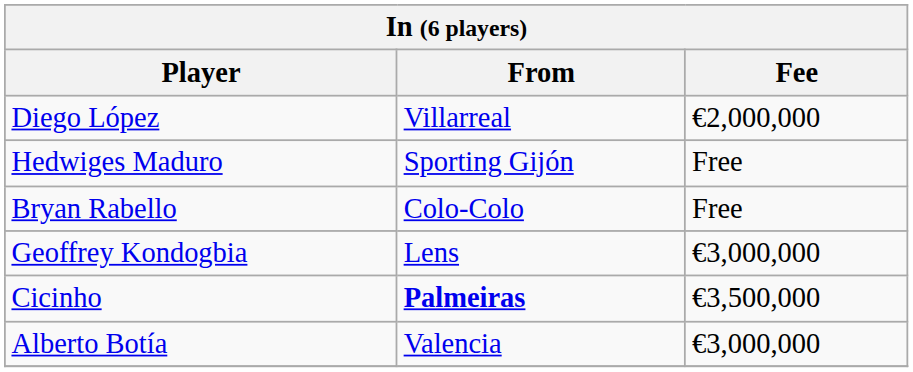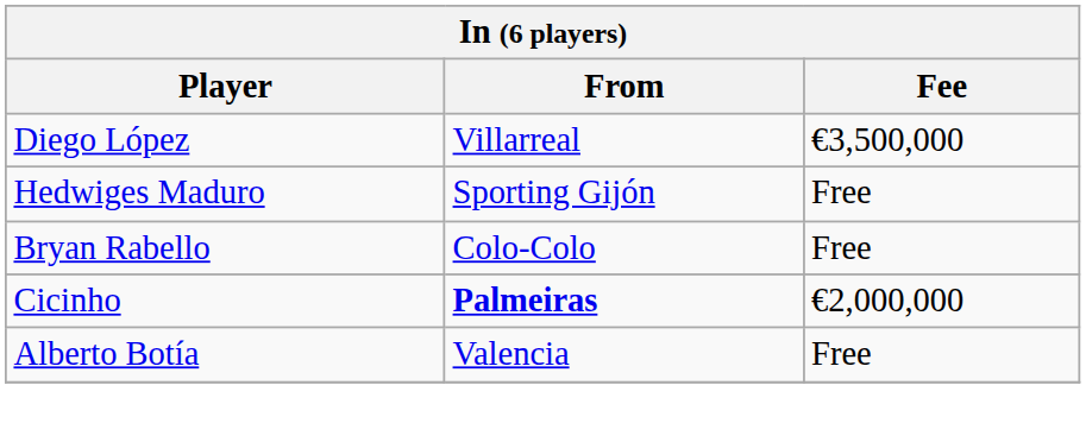Diego López | Fee: €2,000,000 -> €3,500,000
- row: Geoffrey Kondogbia | Lens | €3,000,000
Cicinho | Fee: €3,500,000 -> €2,000,000
Alberto Botía | Fee: €3,000,000 -> Free
